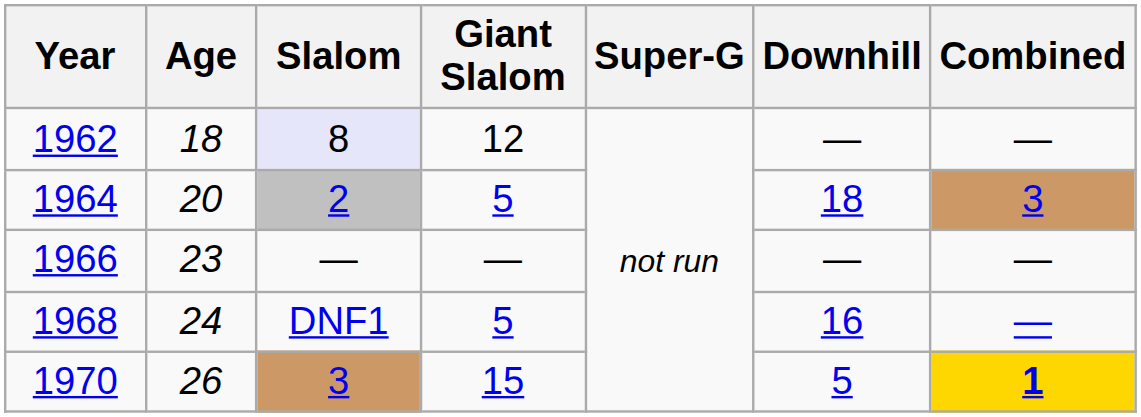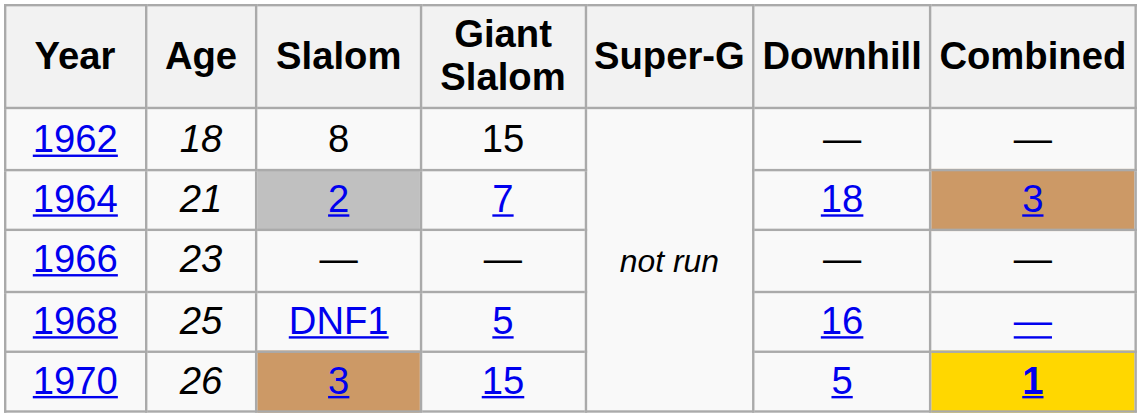1962 | Slalom: lavender background -> no background
1962 | Giant Slalom: 12 -> 15
1964 | Age: 20 -> 21
1964 | Giant Slalom: 5 -> 7
1968 | Age: 24 -> 25
